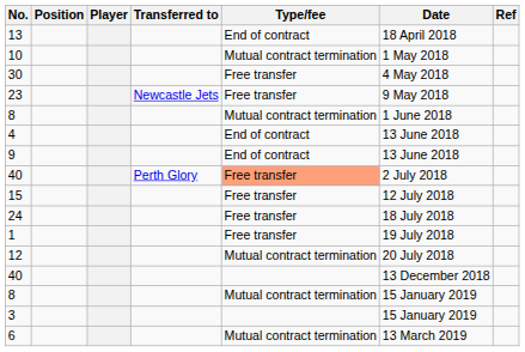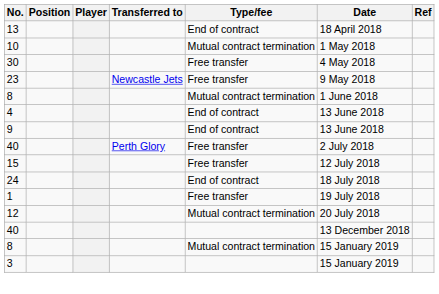40 / Perth Glory | Type/fee: lightsalmon background -> no background
24 | Type/fee: Free transfer -> End of contract
- row: 6 | Mutual contract termination | 13 March 2019
